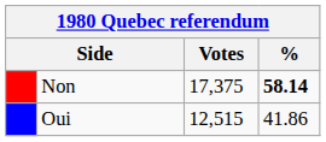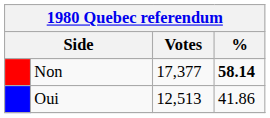Non | Votes: 17,375 -> 17,377
Oui | Votes: 12,515 -> 12,513
